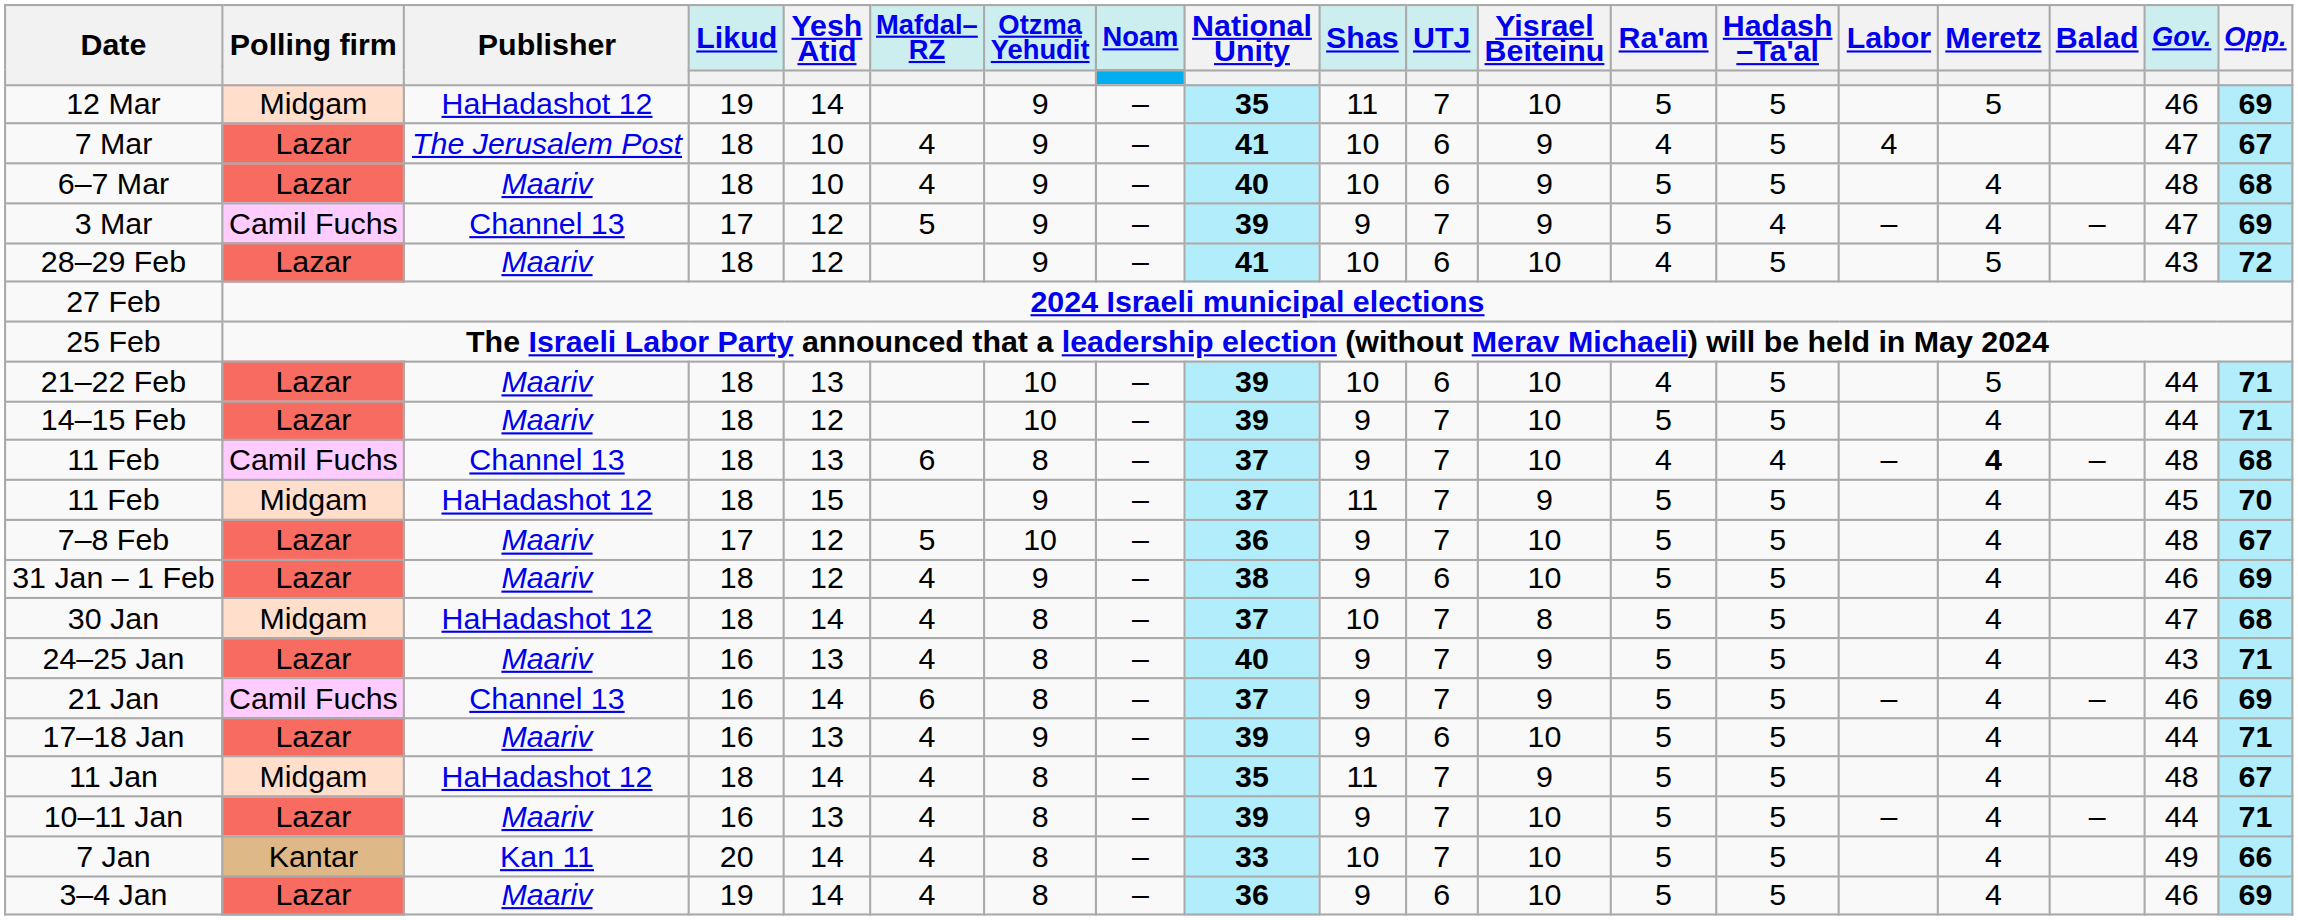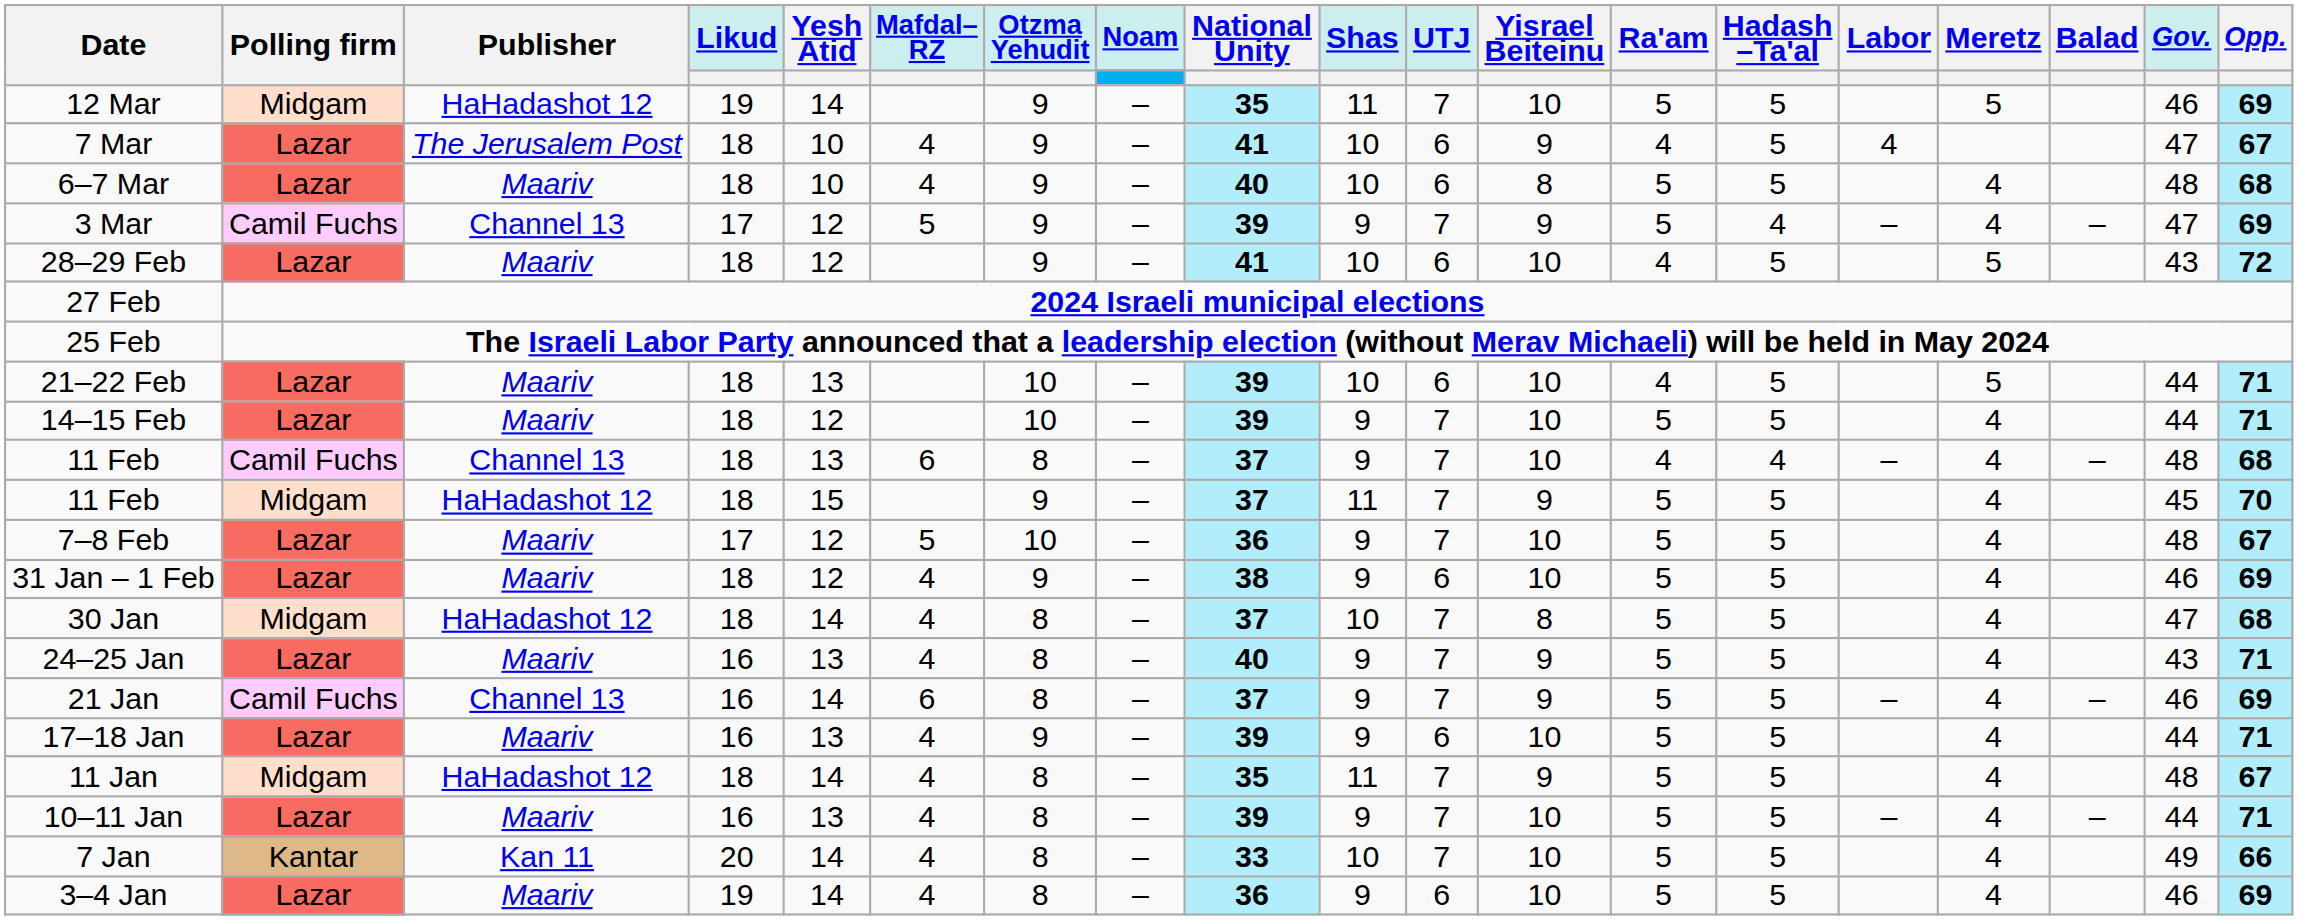6–7 Mar | Yisrael Beiteinu: 9 -> 8
11 Feb / Channel 13 | Meretz: bold -> normal
